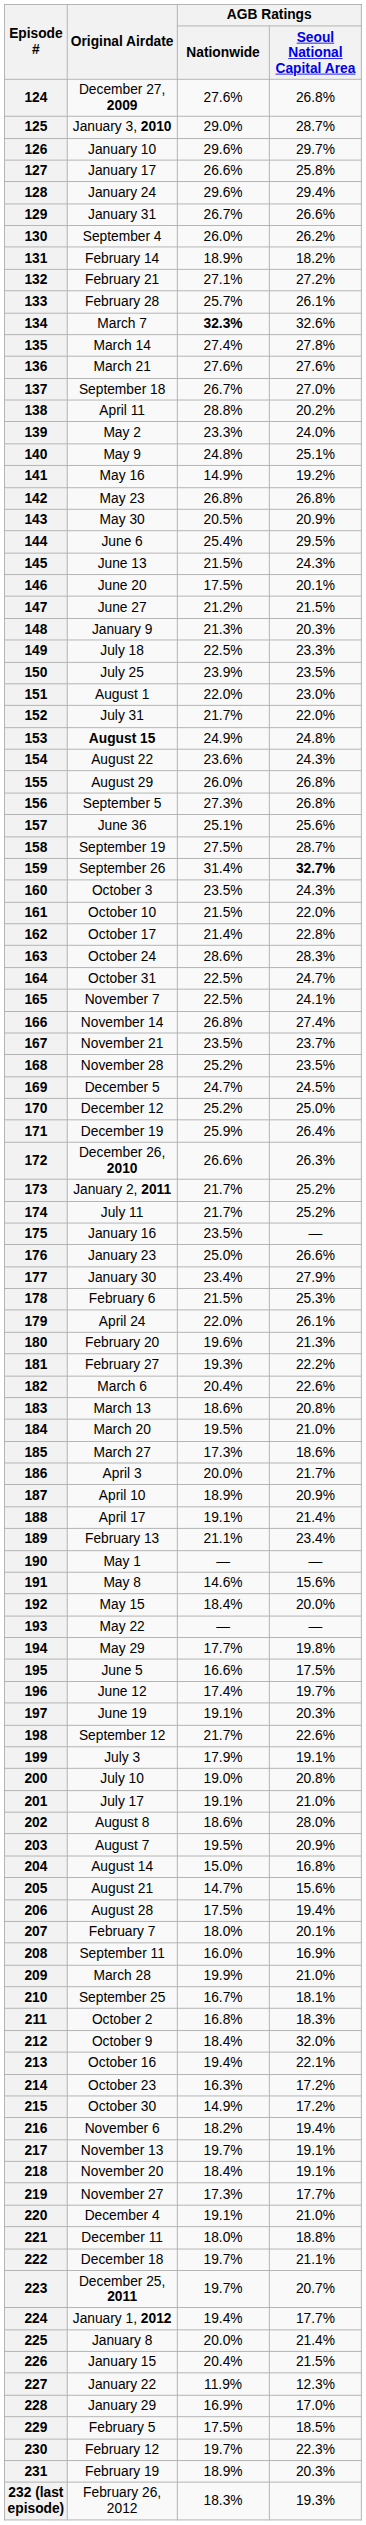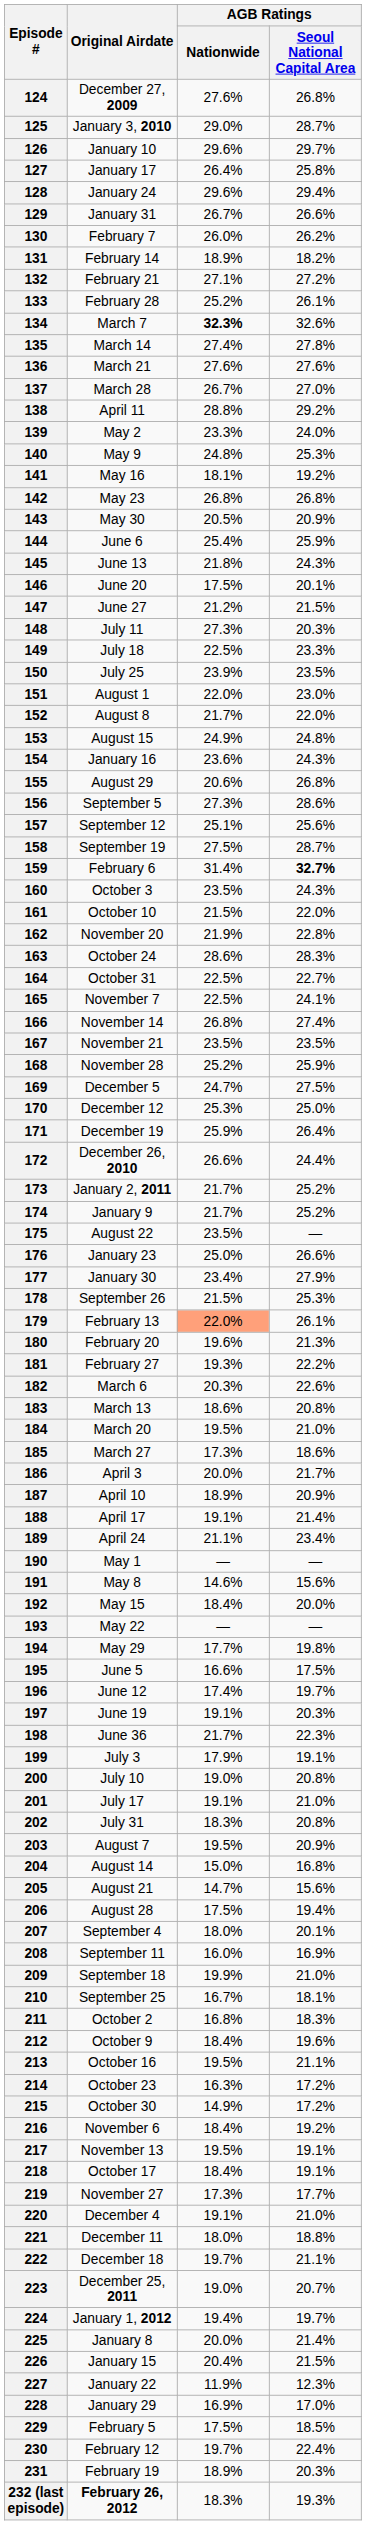127 | AGB Ratings / Nationwide: 26.6% -> 26.4%
130 | Original Airdate: September 4 -> February 7
133 | AGB Ratings / Nationwide: 25.7% -> 25.2%
137 | Original Airdate: September 18 -> March 28
138 | AGB Ratings / Seoul National Capital Area: 20.2% -> 29.2%
140 | AGB Ratings / Seoul National Capital Area: 25.1% -> 25.3%
141 | AGB Ratings / Nationwide: 14.9% -> 18.1%
144 | AGB Ratings / Seoul National Capital Area: 29.5% -> 25.9%
145 | AGB Ratings / Nationwide: 21.5% -> 21.8%
148 | Original Airdate: January 9 -> July 11
148 | AGB Ratings / Nationwide: 21.3% -> 27.3%
152 | Original Airdate: July 31 -> August 8
153 | Original Airdate: bold -> normal
154 | Original Airdate: August 22 -> January 16
155 | AGB Ratings / Nationwide: 26.0% -> 20.6%
156 | AGB Ratings / Seoul National Capital Area: 26.8% -> 28.6%
157 | Original Airdate: June 36 -> September 12
159 | Original Airdate: September 26 -> February 6
162 | Original Airdate: October 17 -> November 20
162 | AGB Ratings / Nationwide: 21.4% -> 21.9%
164 | AGB Ratings / Seoul National Capital Area: 24.7% -> 22.7%
167 | AGB Ratings / Seoul National Capital Area: 23.7% -> 23.5%
168 | AGB Ratings / Seoul National Capital Area: 23.5% -> 25.9%
169 | AGB Ratings / Seoul National Capital Area: 24.5% -> 27.5%
170 | AGB Ratings / Nationwide: 25.2% -> 25.3%
172 | AGB Ratings / Seoul National Capital Area: 26.3% -> 24.4%
174 | Original Airdate: July 11 -> January 9
175 | Original Airdate: January 16 -> August 22
178 | Original Airdate: February 6 -> September 26
179 | Original Airdate: April 24 -> February 13
179 | AGB Ratings / Nationwide: no background -> lightsalmon background
182 | AGB Ratings / Nationwide: 20.4% -> 20.3%
189 | Original Airdate: February 13 -> April 24
198 | Original Airdate: September 12 -> June 36
198 | AGB Ratings / Seoul National Capital Area: 22.6% -> 22.3%
202 | Original Airdate: August 8 -> July 31
202 | AGB Ratings / Nationwide: 18.6% -> 18.3%
202 | AGB Ratings / Seoul National Capital Area: 28.0% -> 20.8%
207 | Original Airdate: February 7 -> September 4
209 | Original Airdate: March 28 -> September 18
212 | AGB Ratings / Seoul National Capital Area: 32.0% -> 19.6%
213 | AGB Ratings / Nationwide: 19.4% -> 19.5%
213 | AGB Ratings / Seoul National Capital Area: 22.1% -> 21.1%
216 | AGB Ratings / Nationwide: 18.2% -> 18.4%
216 | AGB Ratings / Seoul National Capital Area: 19.4% -> 19.2%
217 | AGB Ratings / Nationwide: 19.7% -> 19.5%
218 | Original Airdate: November 20 -> October 17
223 | AGB Ratings / Nationwide: 19.7% -> 19.0%
224 | AGB Ratings / Seoul National Capital Area: 17.7% -> 19.7%
230 | AGB Ratings / Seoul National Capital Area: 22.3% -> 22.4%
232 (last episode) | Original Airdate: normal -> bold
